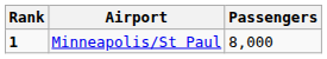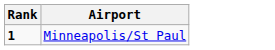- column: Passengers | 8,000
